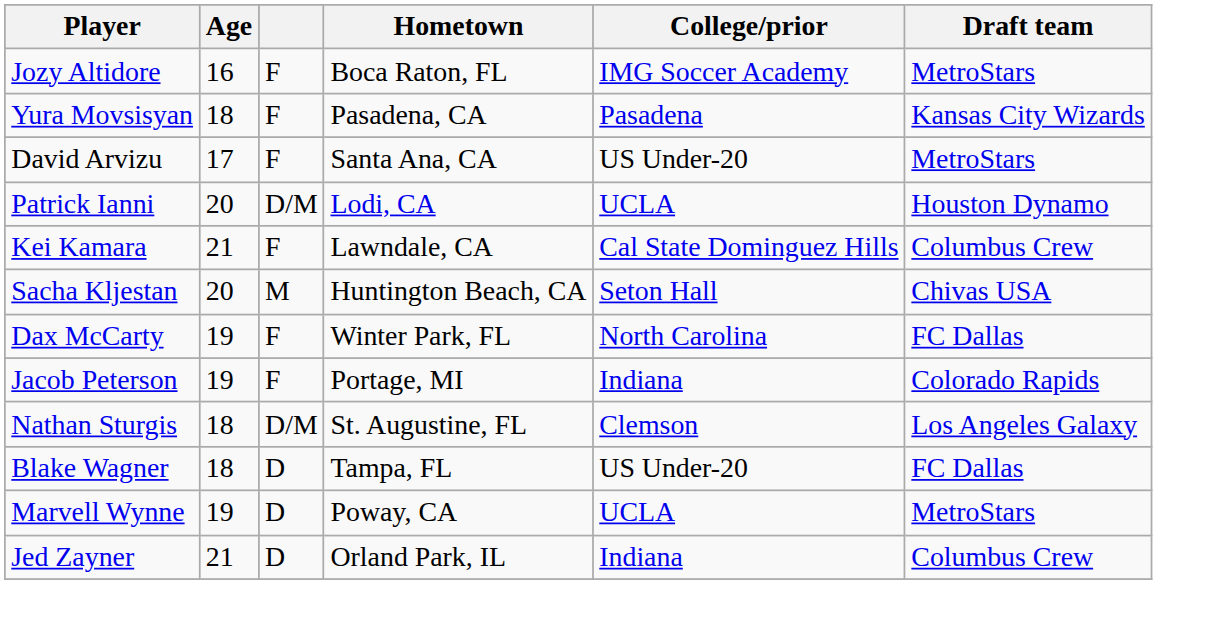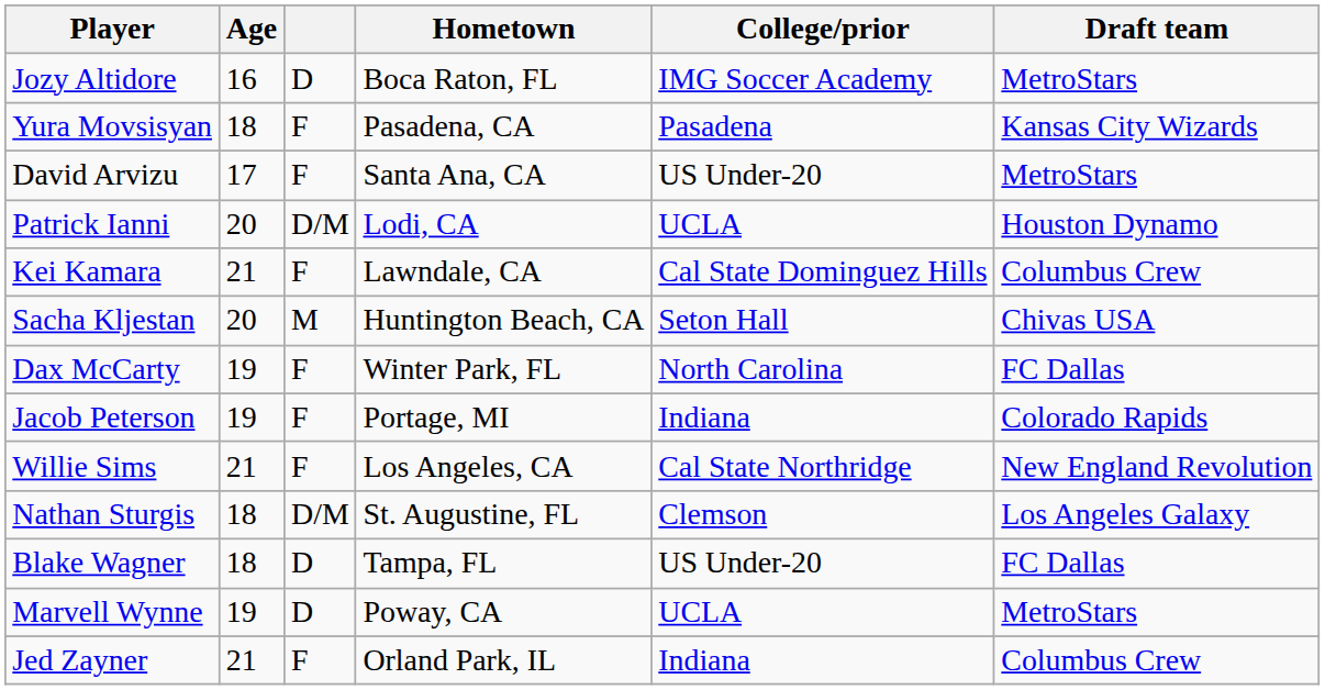Jozy Altidore | column 3: F -> D
+ row: Willie Sims | 21 | F | Los Angeles, CA | Cal State Northridge | New England Revolution
Jed Zayner | column 3: D -> F
